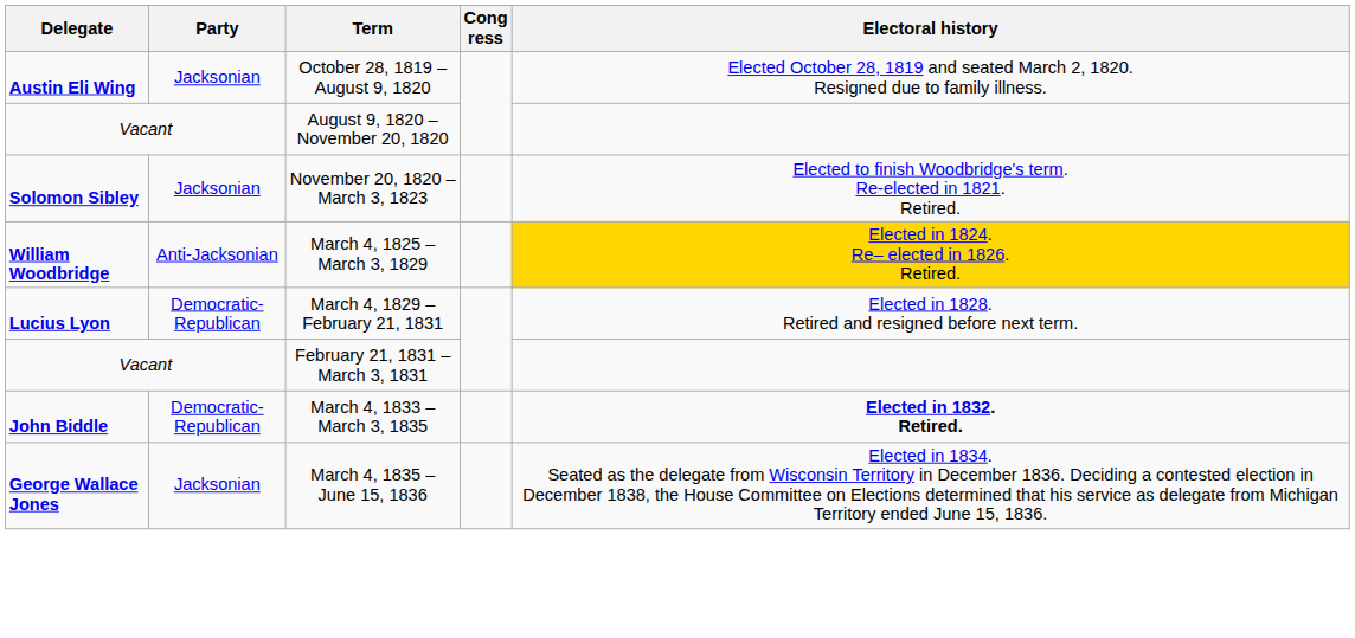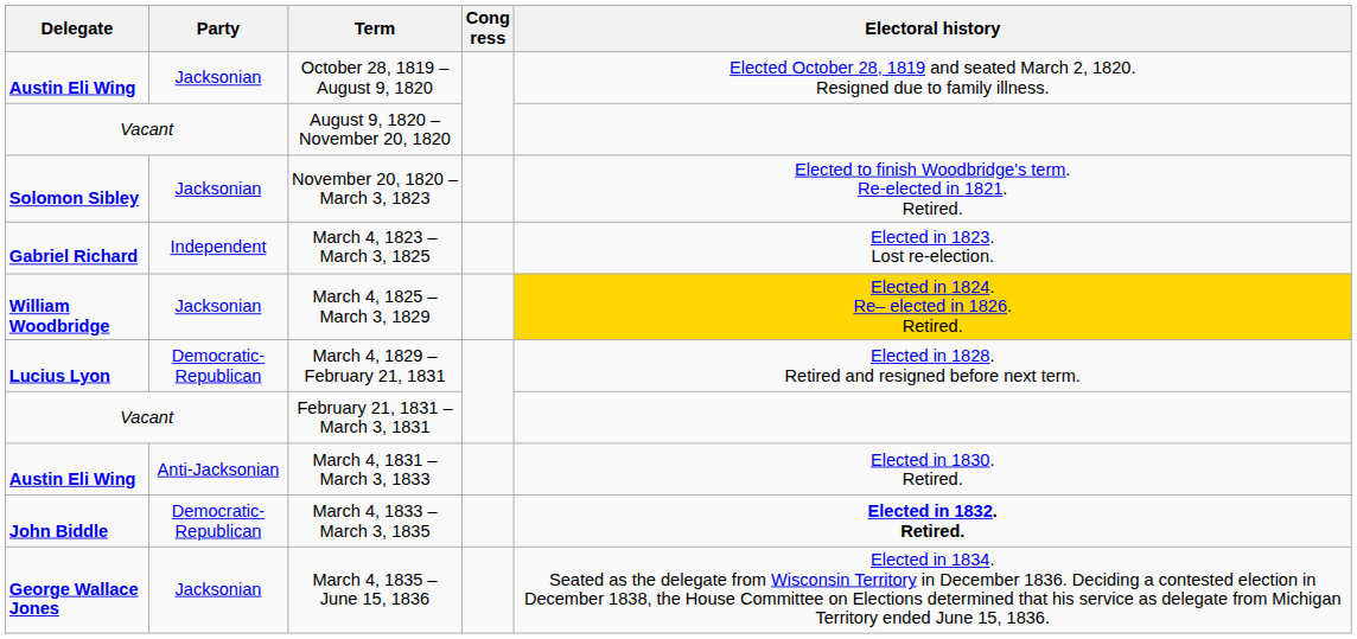+ row: Gabriel Richard | Independent | March 4, 1823 – March 3, 1825 | Elected in 1823. Lost re-election.
March 4, 1825 – March 3, 1829 | Party: Anti-Jacksonian -> Jacksonian
+ row: Austin Eli Wing | Anti-Jacksonian | March 4, 1831 – March 3, 1833 | Elected in 1830. Retired.
